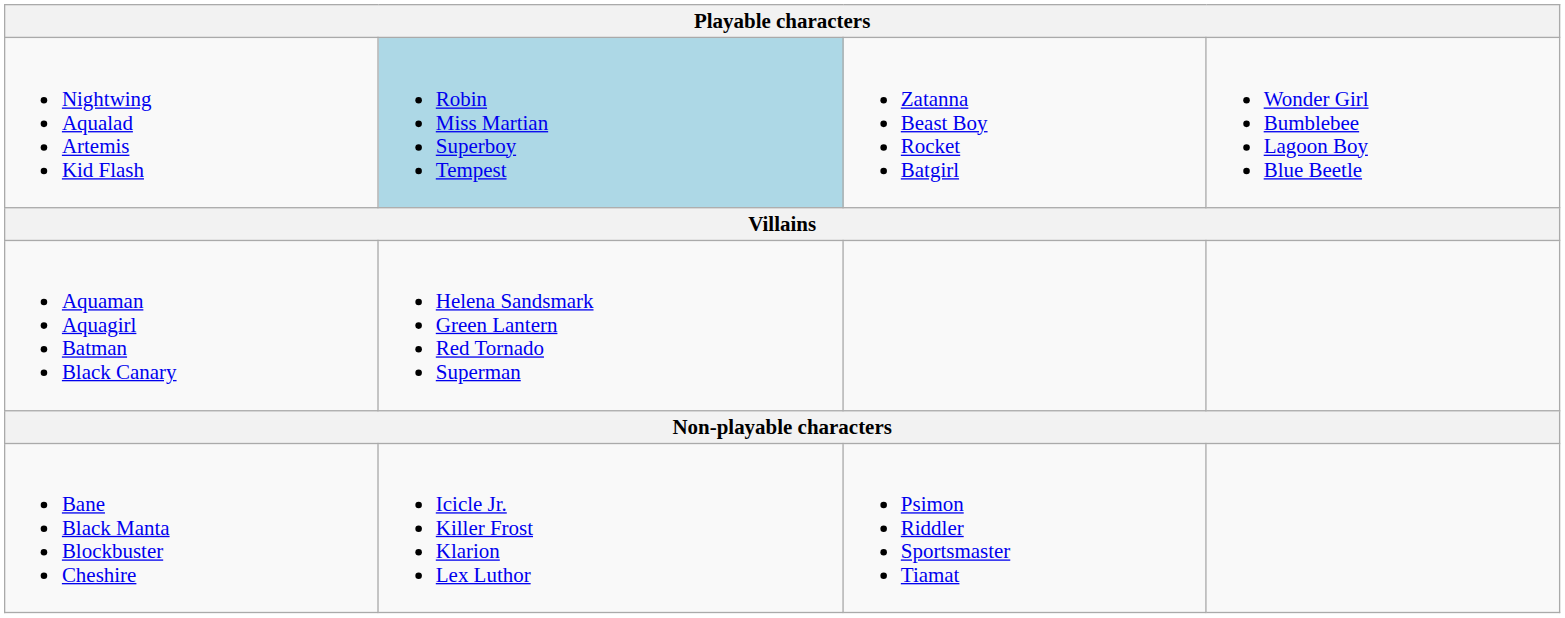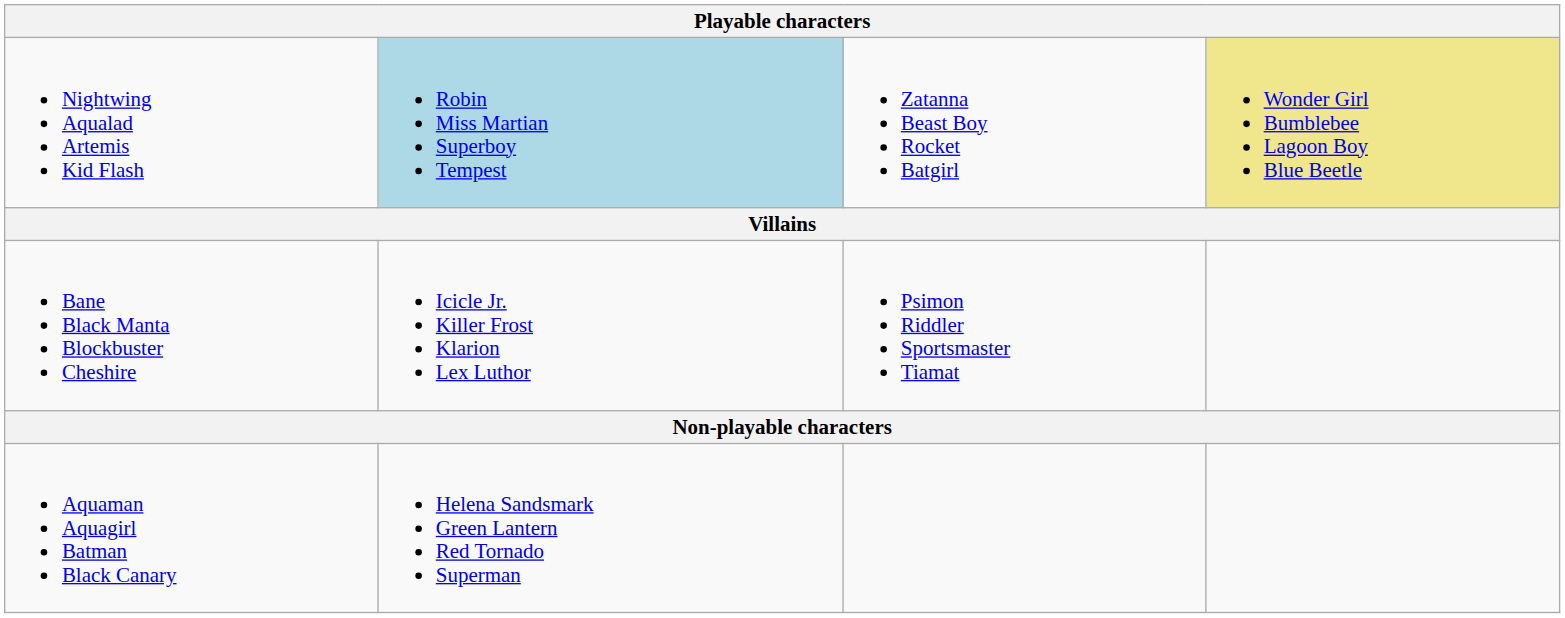Nightwing Aqualad Artemis Kid Flash | column 4: no background -> khaki background
rows swapped: Bane Black Manta Blockbuster Cheshire <-> Aquaman Aquagirl Batman Black Canary
